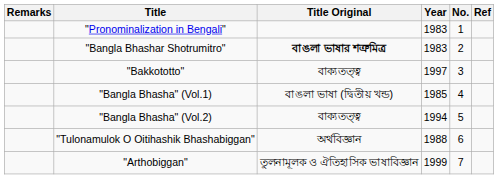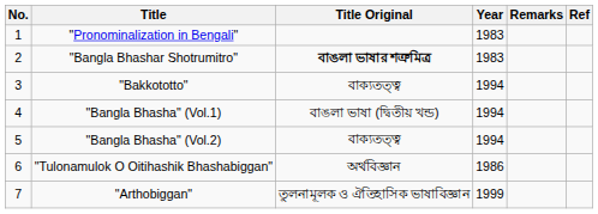columns swapped: No. <-> Remarks
"Bakkototto" | Year: 1997 -> 1994
"Bangla Bhasha" (Vol.1) | Year: 1985 -> 1994
"Tulonamulok O Oitihashik Bhashabiggan" | Year: 1988 -> 1986
